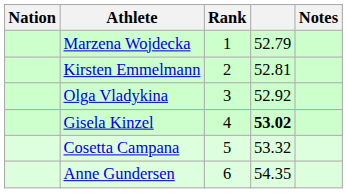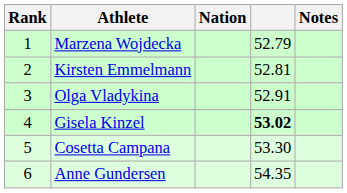columns swapped: Rank <-> Nation
Olga Vladykina | column 4: 52.92 -> 52.91
Cosetta Campana | column 4: 53.32 -> 53.30
